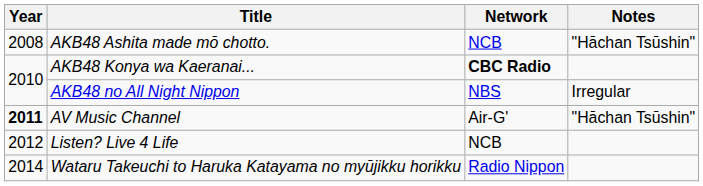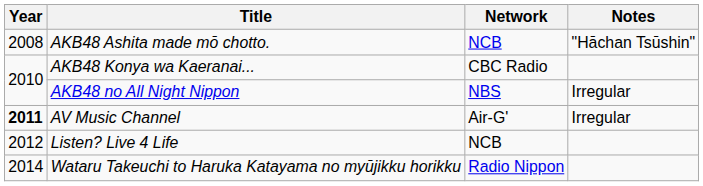AKB48 Konya wa Kaeranai... | Network: bold -> normal
AV Music Channel | Notes: "Hāchan Tsūshin" -> Irregular
